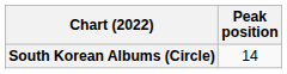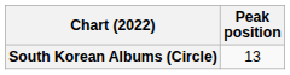South Korean Albums (Circle) | Peak position: 14 -> 13
